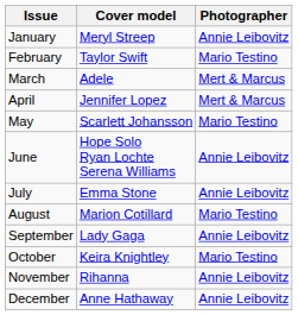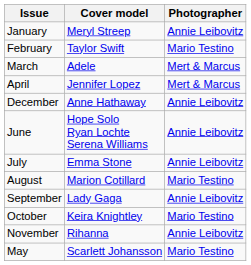rows swapped: May <-> December
